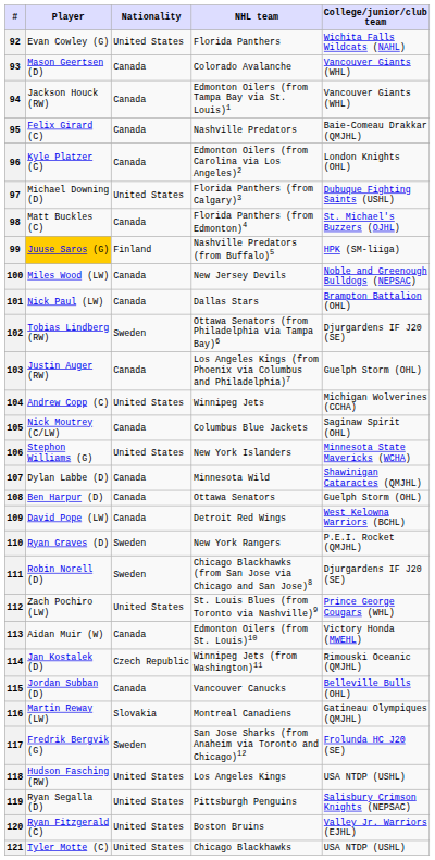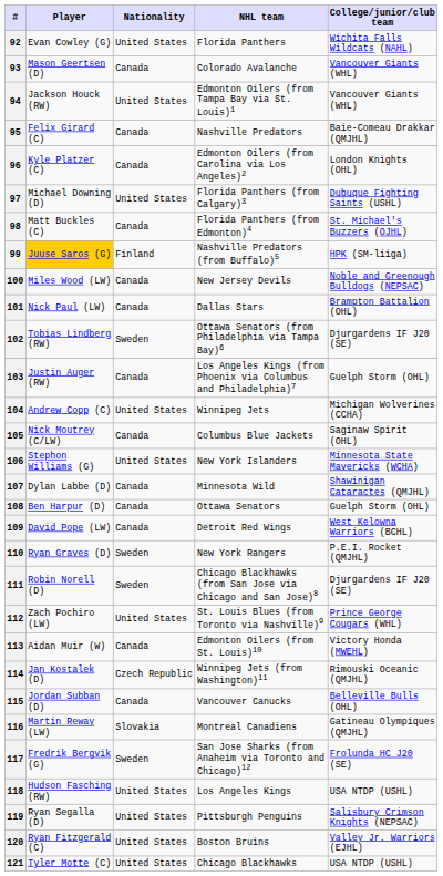94 | Nationality: Canada -> United States
